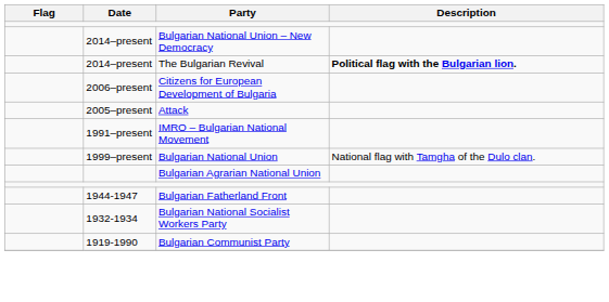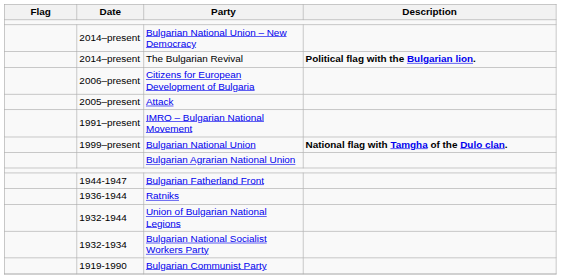Bulgarian National Union | Description: normal -> bold
+ row: 1936-1944 | Ratniks
+ row: 1932-1944 | Union of Bulgarian National Legions
